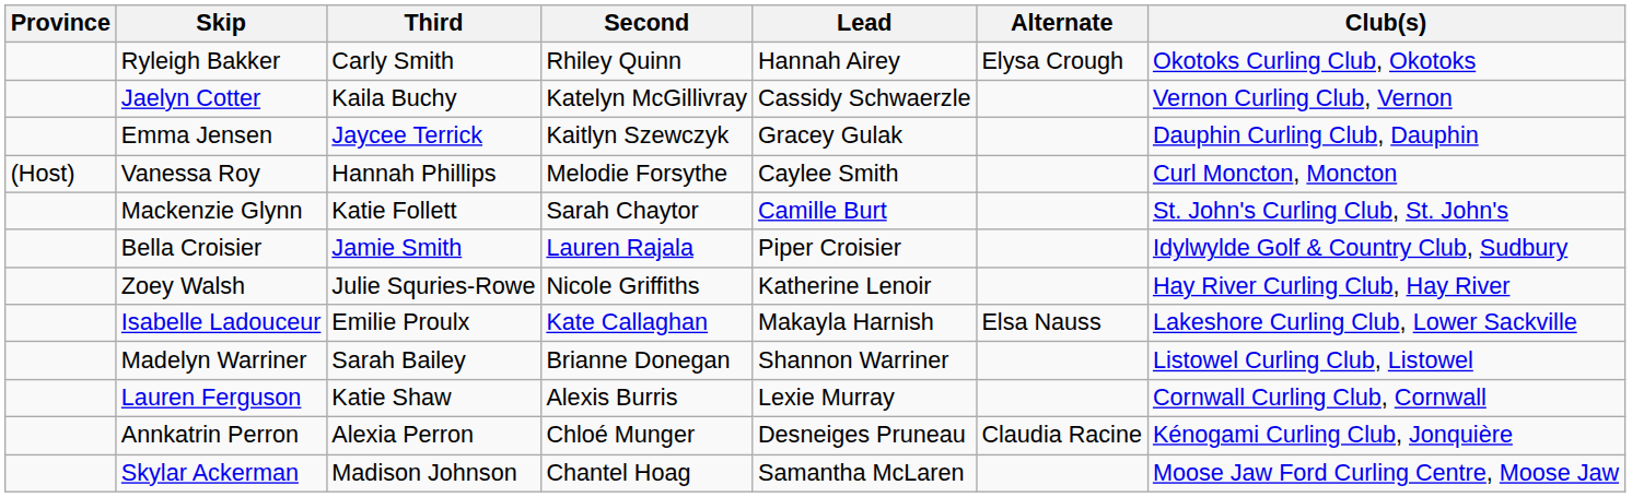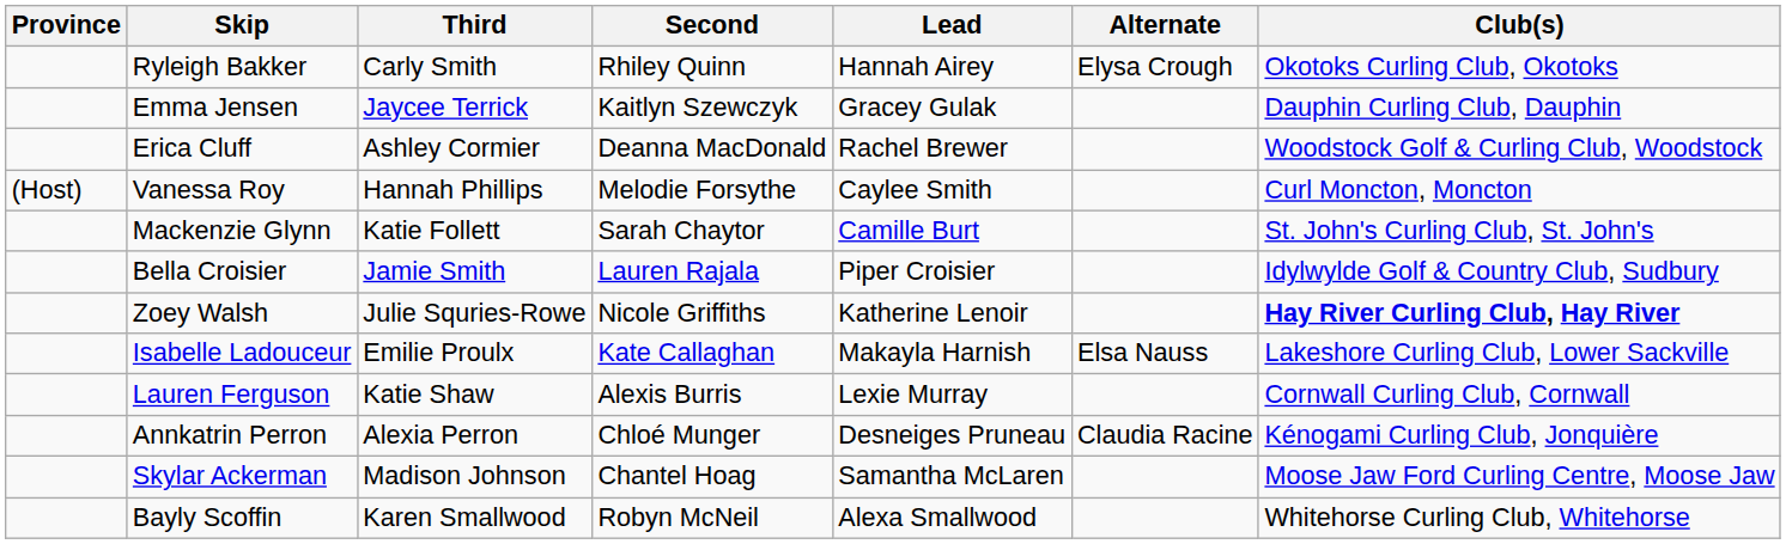- row: Jaelyn Cotter | Kaila Buchy | Katelyn McGillivray | Cassidy Schwaerzle | Vernon Curling Club, Vernon
+ row: Erica Cluff | Ashley Cormier | Deanna MacDonald | Rachel Brewer | Woodstock Golf & Curling Club, Woodstock
Zoey Walsh | Club(s): normal -> bold
- row: Madelyn Warriner | Sarah Bailey | Brianne Donegan | Shannon Warriner | Listowel Curling Club, Listowel
+ row: Bayly Scoffin | Karen Smallwood | Robyn McNeil | Alexa Smallwood | Whitehorse Curling Club, Whitehorse
